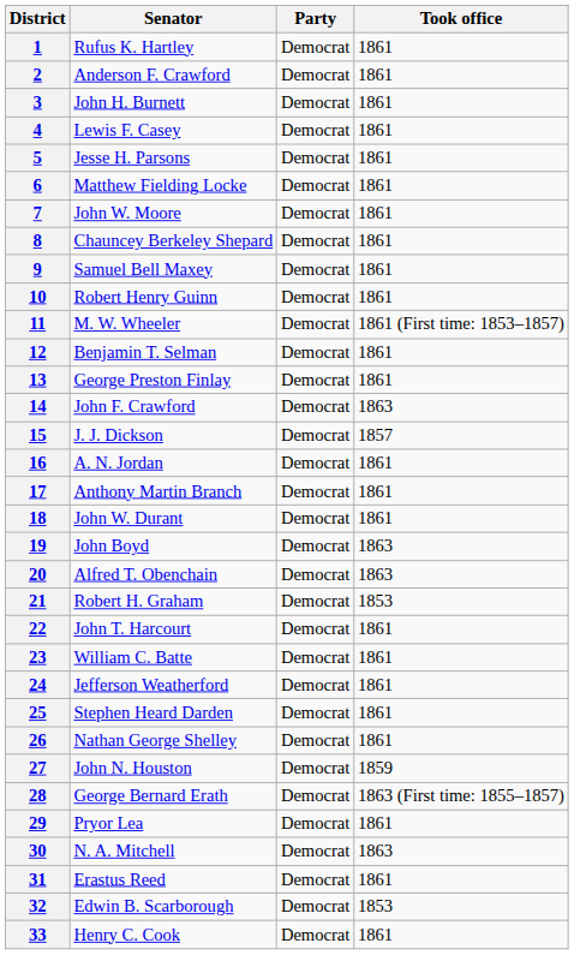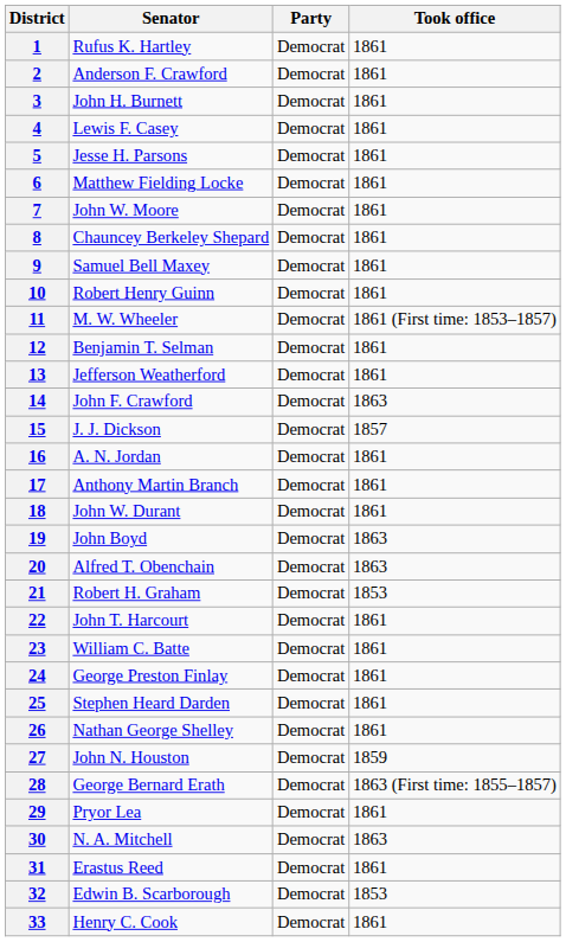13 | Senator: George Preston Finlay -> Jefferson Weatherford
24 | Senator: Jefferson Weatherford -> George Preston Finlay
